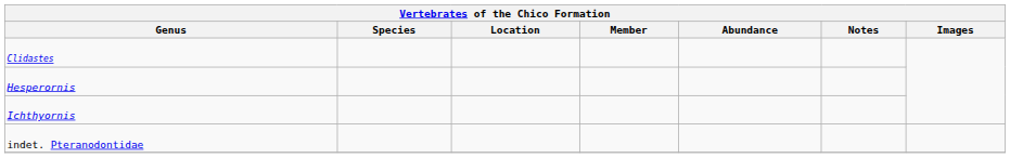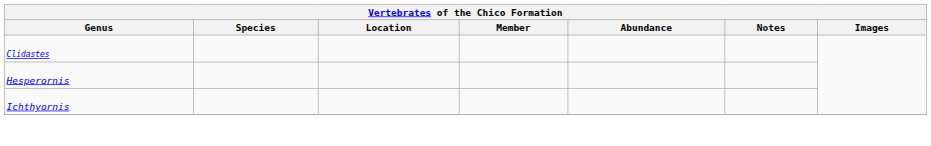- row: indet. Pteranodontidae
